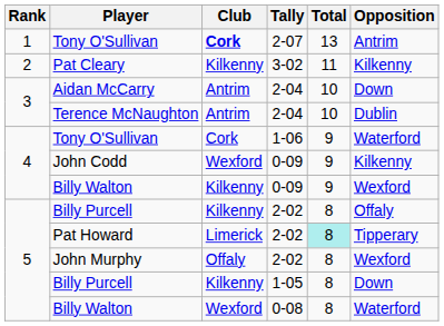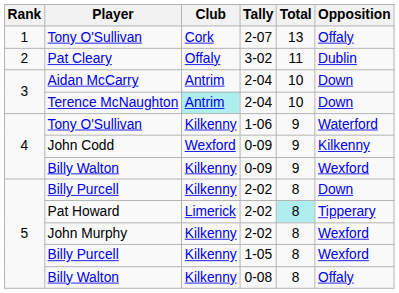Tony O'Sullivan / 2-07 | Club: bold -> normal
Tony O'Sullivan / 2-07 | Opposition: Antrim -> Offaly
Pat Cleary | Club: Kilkenny -> Offaly
Pat Cleary | Opposition: Kilkenny -> Dublin
Terence McNaughton | Club: no background -> paleturquoise background
Terence McNaughton | Opposition: Dublin -> Down
Tony O'Sullivan / 1-06 | Club: Cork -> Kilkenny
Billy Purcell / 2-02 | Opposition: Offaly -> Down
John Murphy | Club: Offaly -> Kilkenny
Billy Purcell / 1-05 | Opposition: Down -> Wexford
Billy Walton / 0-08 | Club: Wexford -> Kilkenny
Billy Walton / 0-08 | Opposition: Waterford -> Offaly
